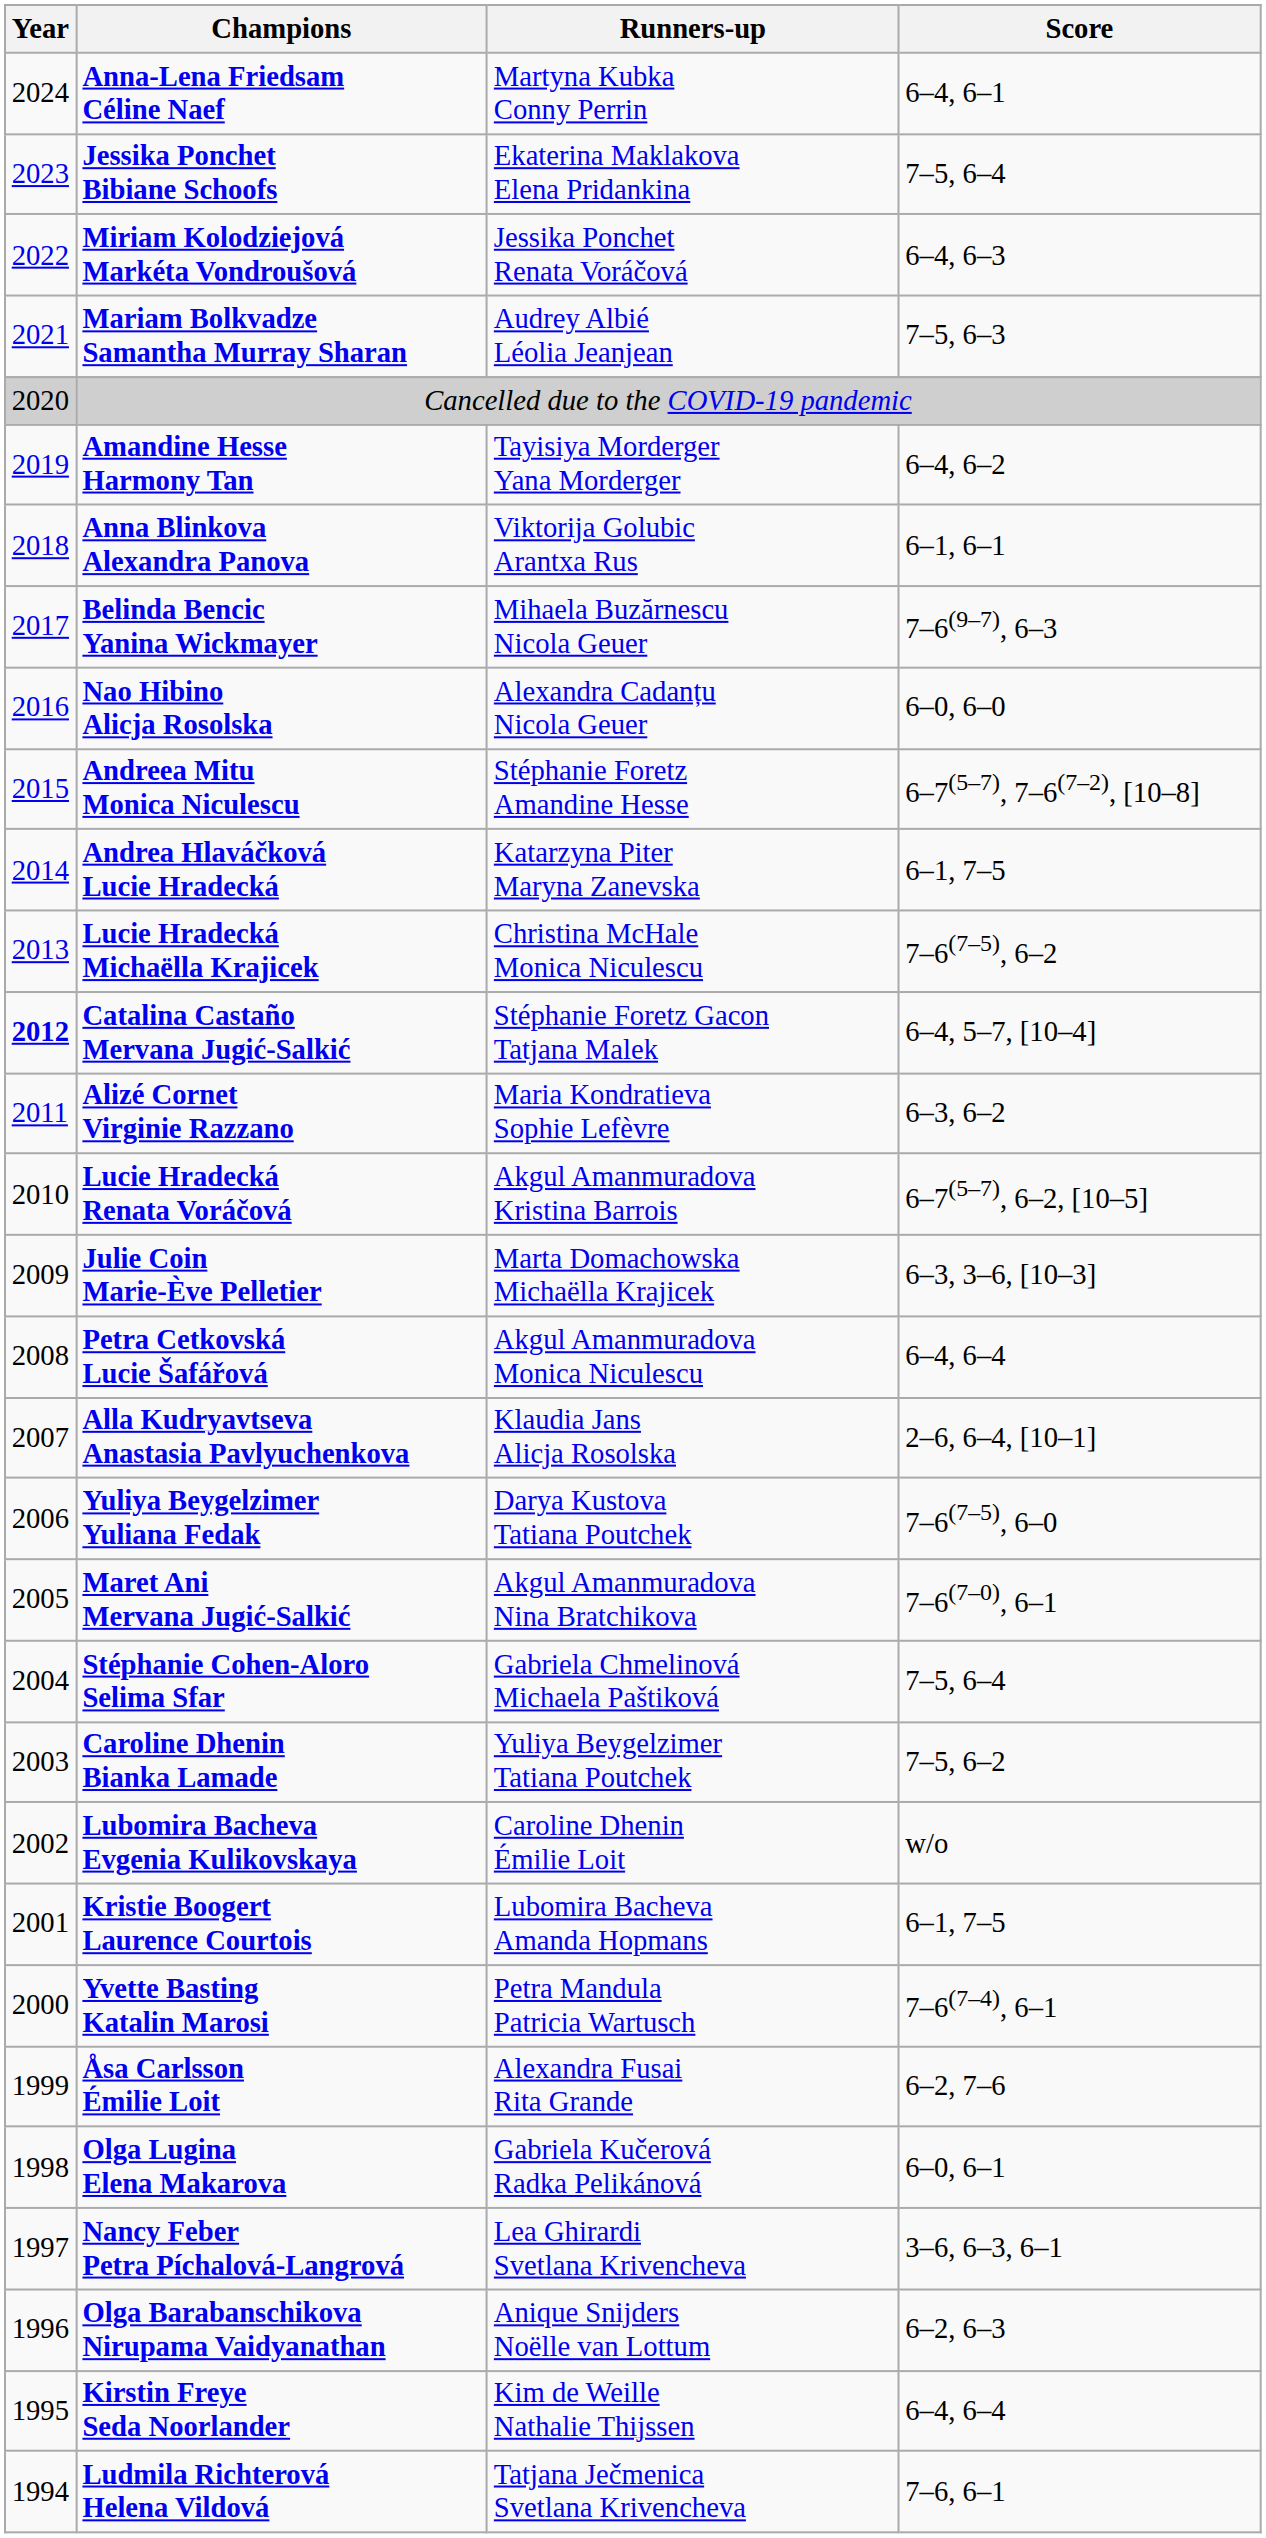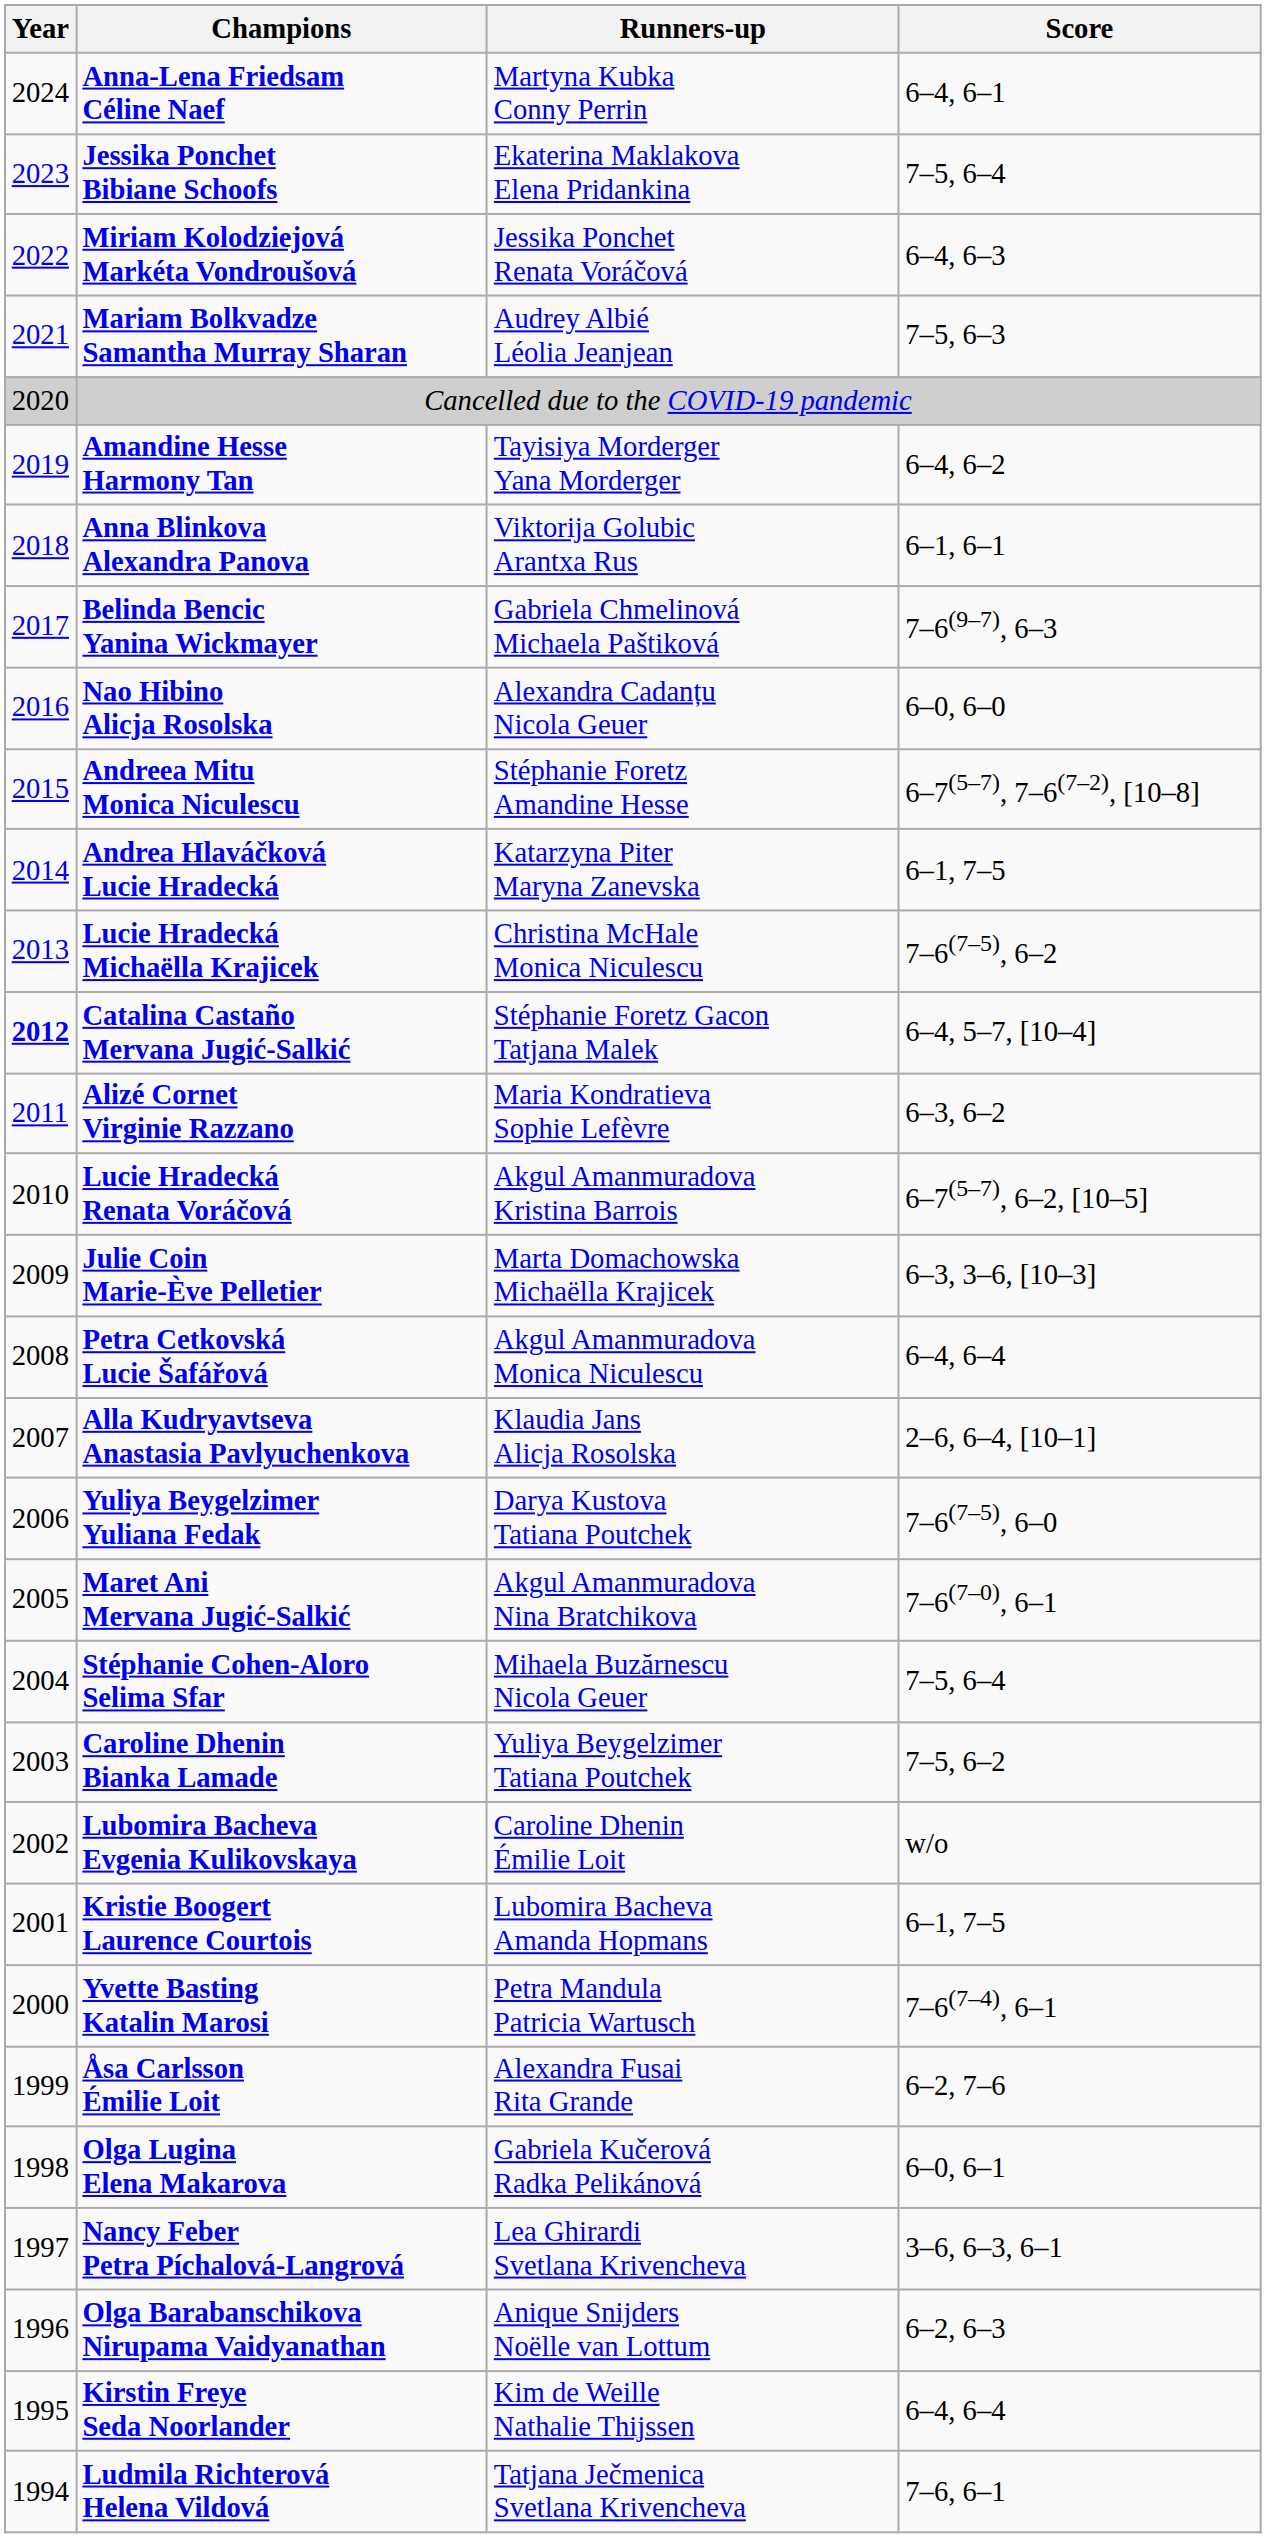Belinda Bencic Yanina Wickmayer | Runners-up: Mihaela Buzărnescu Nicola Geuer -> Gabriela Chmelinová Michaela Paštiková
Stéphanie Cohen-Aloro Selima Sfar | Runners-up: Gabriela Chmelinová Michaela Paštiková -> Mihaela Buzărnescu Nicola Geuer
